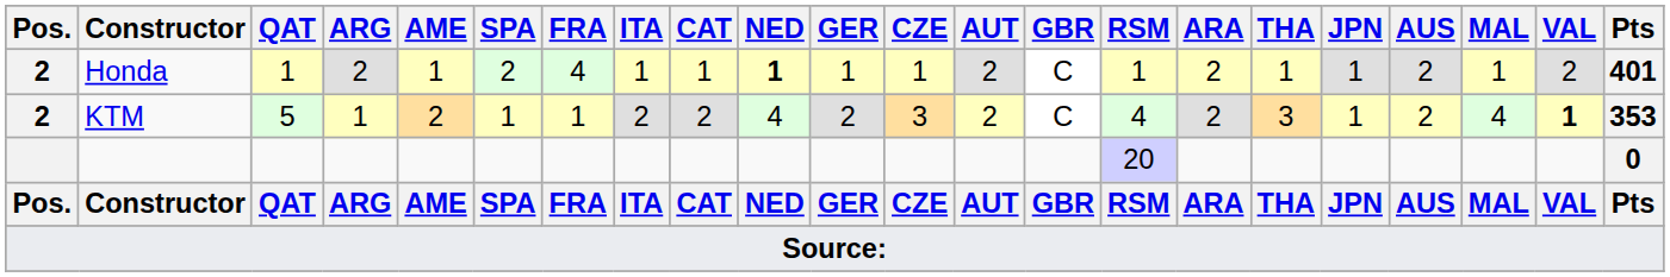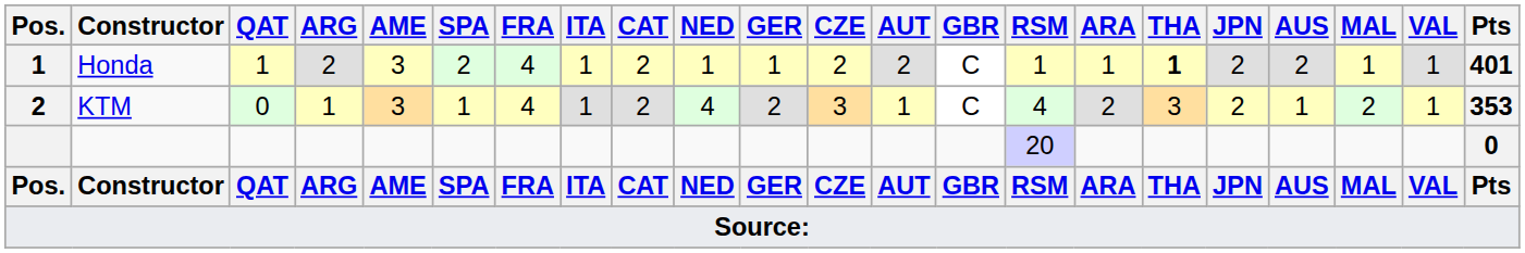Honda | Pos.: 2 -> 1
Honda | AME: 1 -> 3
Honda | CAT: 1 -> 2
Honda | NED: bold -> normal
Honda | CZE: 1 -> 2
Honda | ARA: 2 -> 1
Honda | THA: normal -> bold
Honda | JPN: 1 -> 2
Honda | VAL: 2 -> 1
KTM | QAT: 5 -> 0
KTM | AME: 2 -> 3
KTM | FRA: 1 -> 4
KTM | ITA: 2 -> 1
KTM | AUT: 2 -> 1
KTM | JPN: 1 -> 2
KTM | AUS: 2 -> 1
KTM | MAL: 4 -> 2
KTM | VAL: bold -> normal
